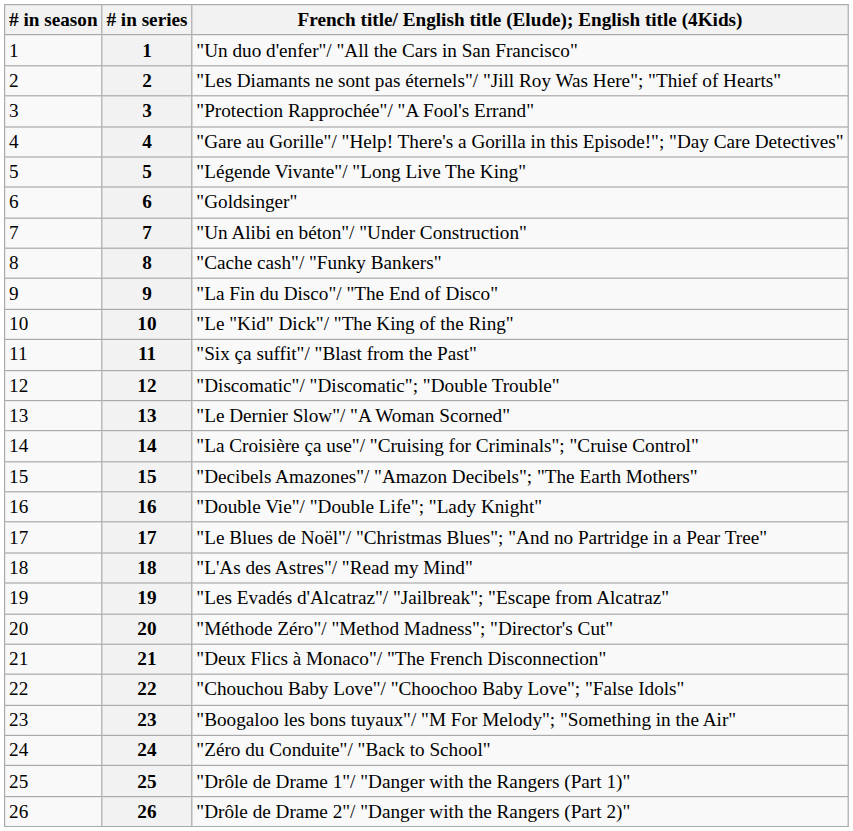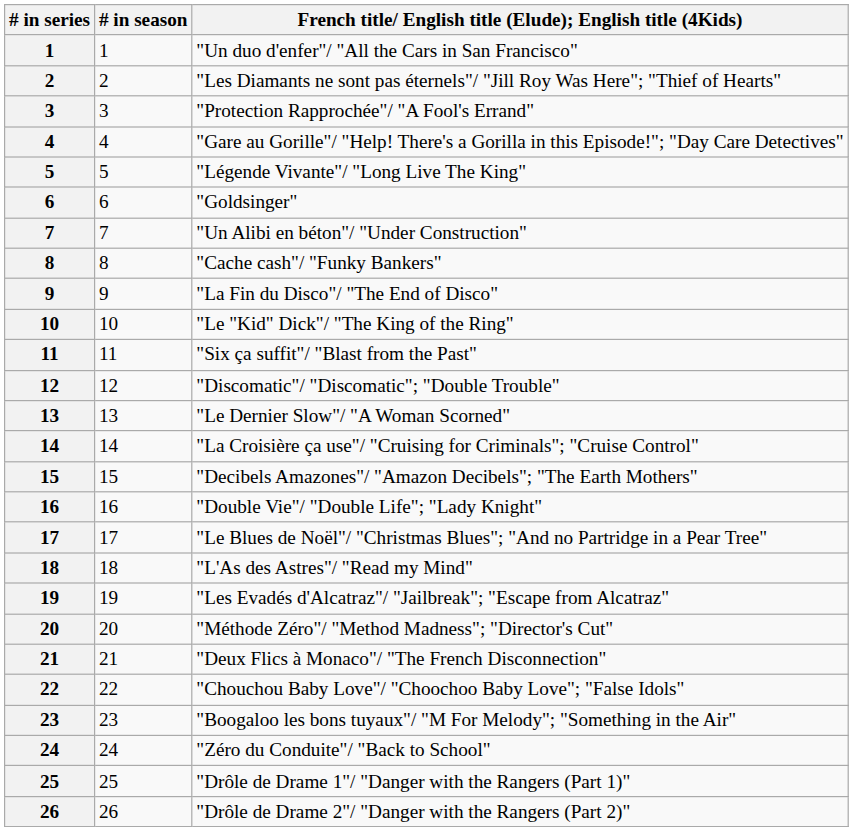columns swapped: # in series <-> # in season
